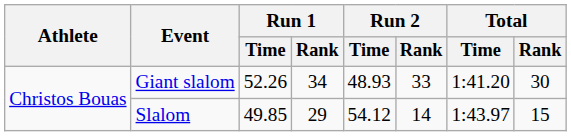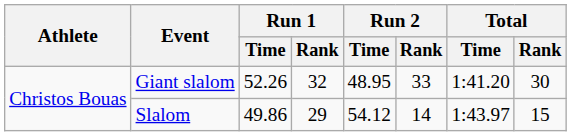Giant slalom | Run 1 / Rank: 34 -> 32
Giant slalom | Run 2 / Time: 48.93 -> 48.95
Slalom | Run 1 / Time: 49.85 -> 49.86
